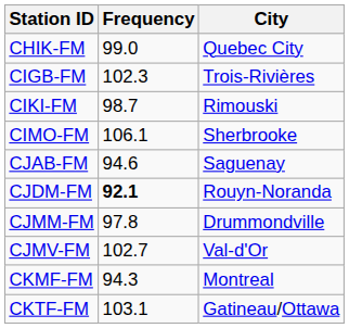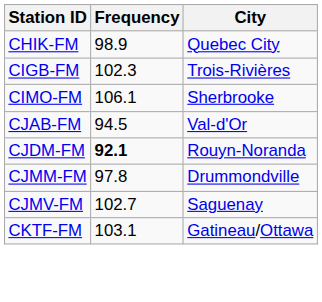CHIK-FM | Frequency: 99.0 -> 98.9
- row: CIKI-FM | 98.7 | Rimouski
CJAB-FM | Frequency: 94.6 -> 94.5
CJAB-FM | City: Saguenay -> Val-d'Or
CJMV-FM | City: Val-d'Or -> Saguenay
- row: CKMF-FM | 94.3 | Montreal
